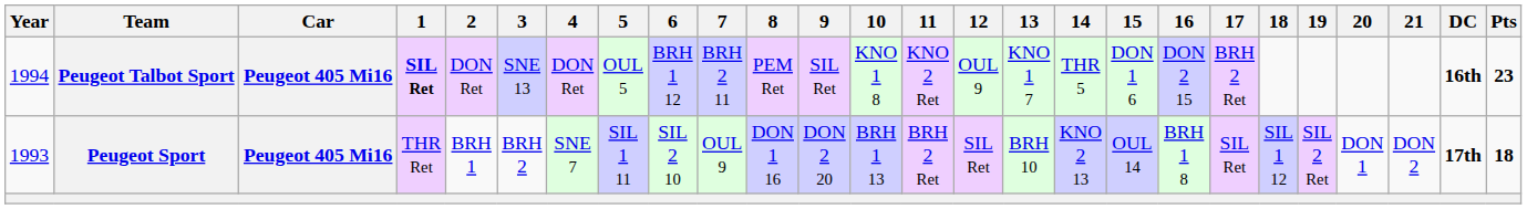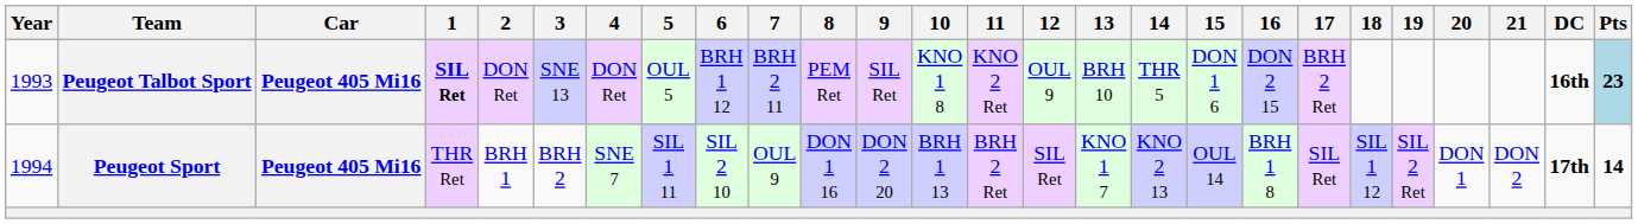Peugeot Talbot Sport | Year: 1994 -> 1993
Peugeot Talbot Sport | 13: KNO 1 7 -> BRH 10
Peugeot Talbot Sport | Pts: no background -> lightblue background
Peugeot Sport | Year: 1993 -> 1994
Peugeot Sport | 13: BRH 10 -> KNO 1 7
Peugeot Sport | Pts: 18 -> 14
